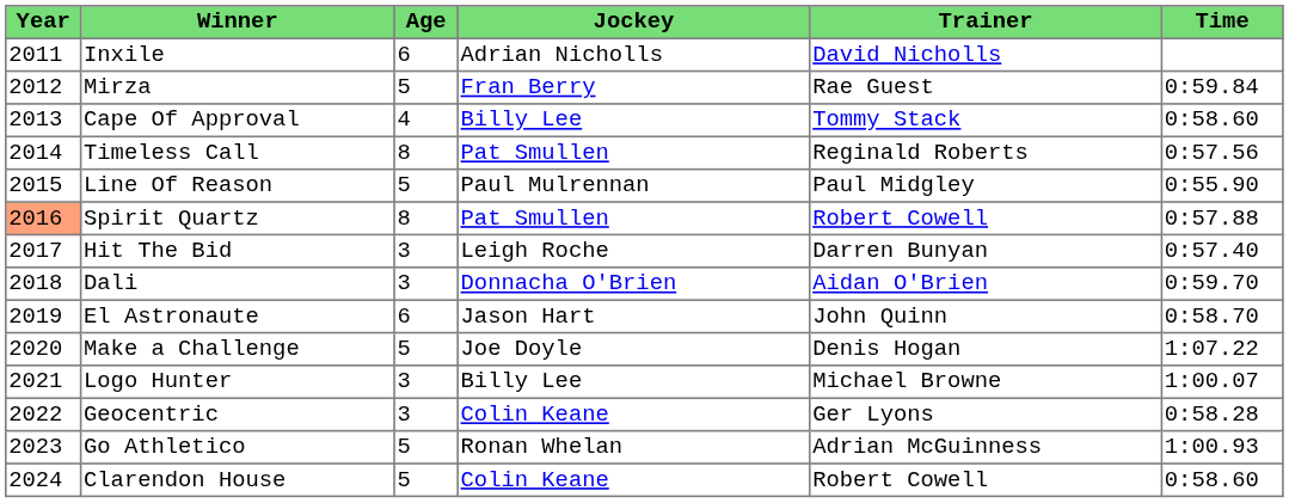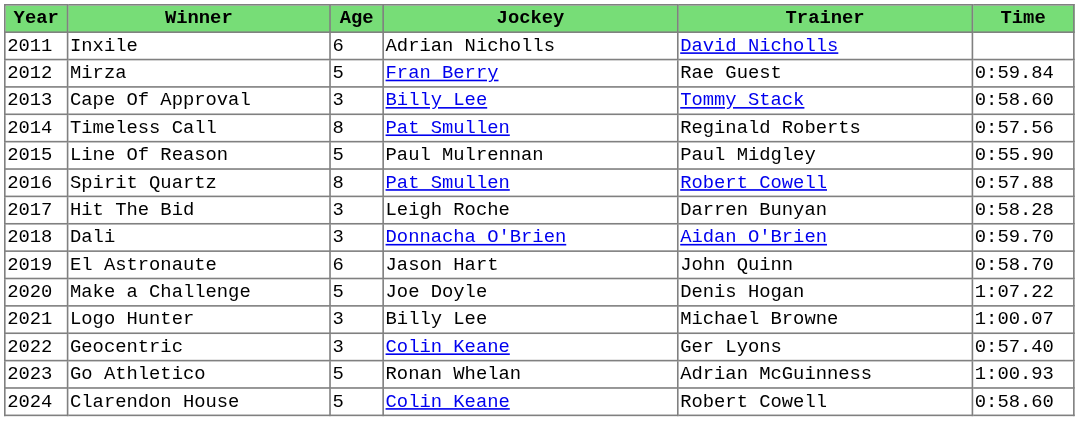Cape Of Approval | Age: 4 -> 3
Spirit Quartz | Year: lightsalmon background -> no background
Hit The Bid | Time: 0:57.40 -> 0:58.28
Geocentric | Time: 0:58.28 -> 0:57.40
